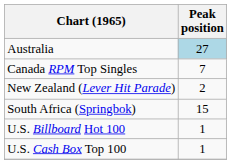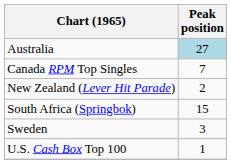+ row: Sweden | 3
- row: U.S. Billboard Hot 100 | 1
